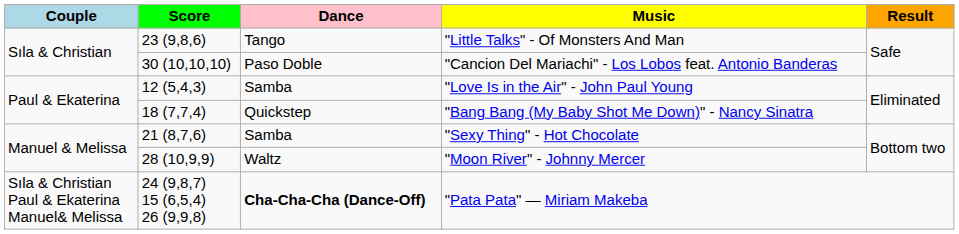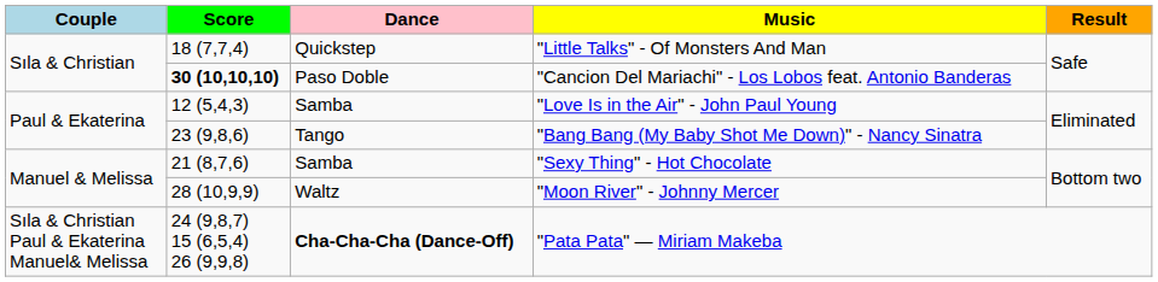"Little Talks" - Of Monsters And Man | Score: 23 (9,8,6) -> 18 (7,7,4)
"Little Talks" - Of Monsters And Man | Dance: Tango -> Quickstep
"Cancion Del Mariachi" - Los Lobos feat. Antonio Banderas | Score: normal -> bold
"Bang Bang (My Baby Shot Me Down)" - Nancy Sinatra | Score: 18 (7,7,4) -> 23 (9,8,6)
"Bang Bang (My Baby Shot Me Down)" - Nancy Sinatra | Dance: Quickstep -> Tango
